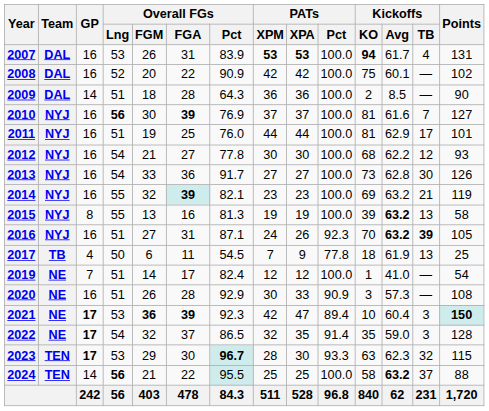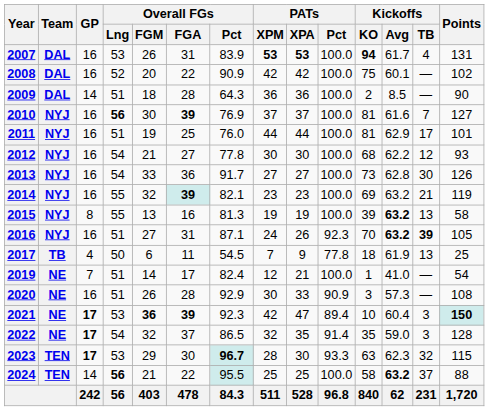2019 | PATs / XPA: 12 -> 21
